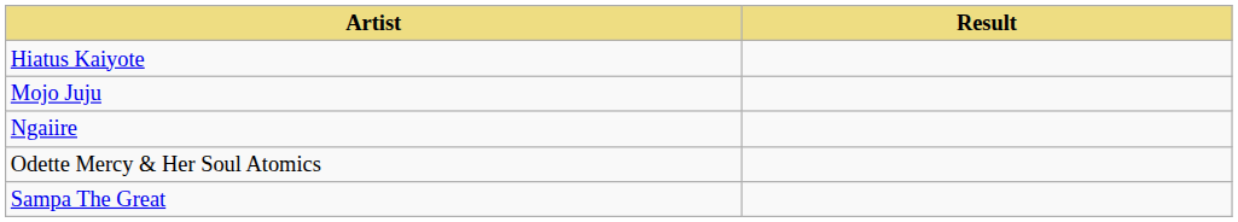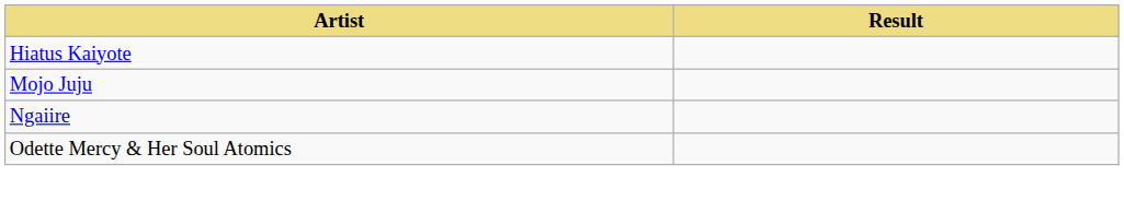- row: Sampa The Great
